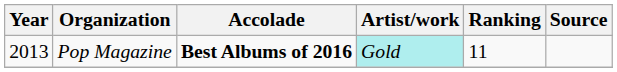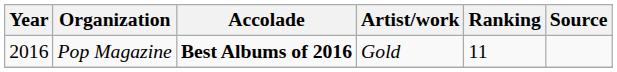Pop Magazine | Year: 2013 -> 2016
Pop Magazine | Artist/work: paleturquoise background -> no background
